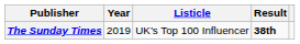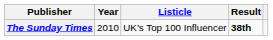The Sunday Times | Year: 2019 -> 2010
